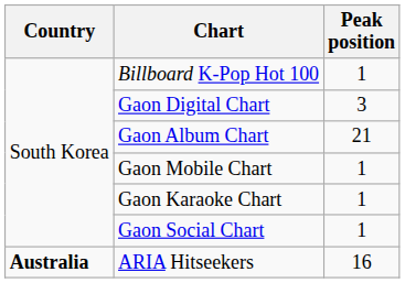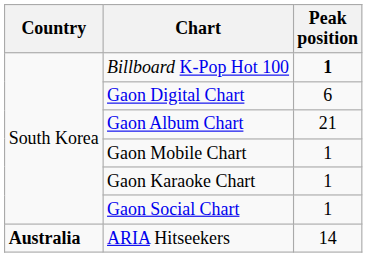Billboard K-Pop Hot 100 | Peak position: normal -> bold
Gaon Digital Chart | Peak position: 3 -> 6
ARIA Hitseekers | Peak position: 16 -> 14
